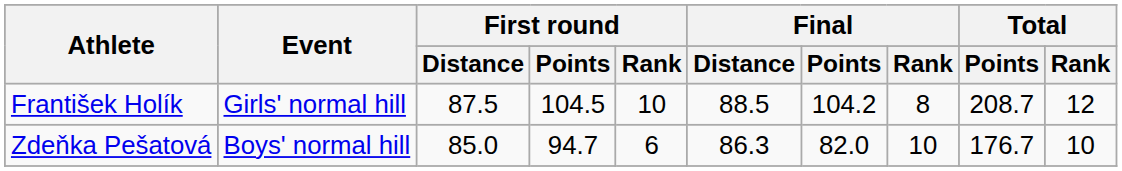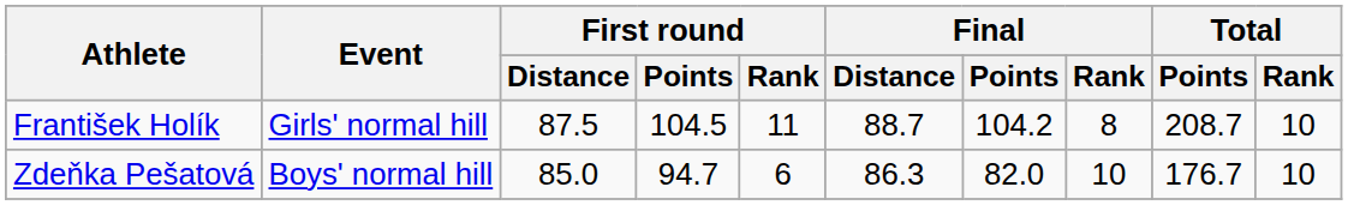František Holík | First round / Rank: 10 -> 11
František Holík | Final / Distance: 88.5 -> 88.7
František Holík | Total / Rank: 12 -> 10
